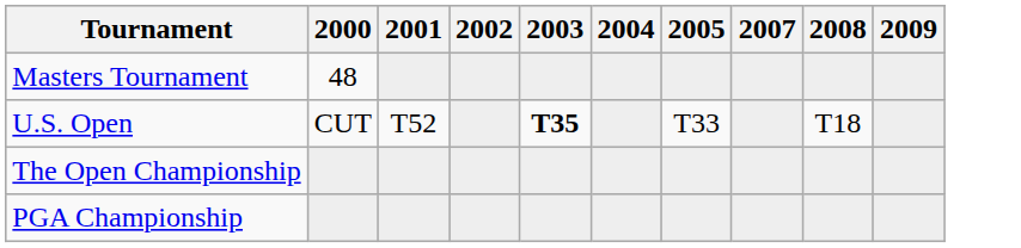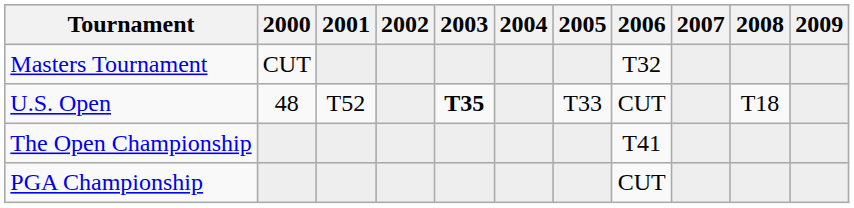+ column: 2006 | T32 | CUT | T41 | CUT
Masters Tournament | 2000: 48 -> CUT
U.S. Open | 2000: CUT -> 48
